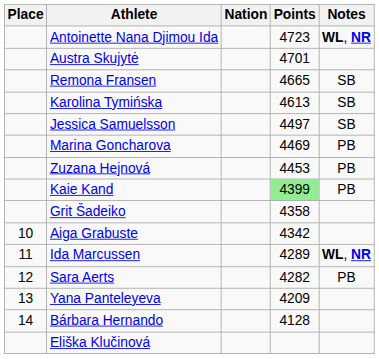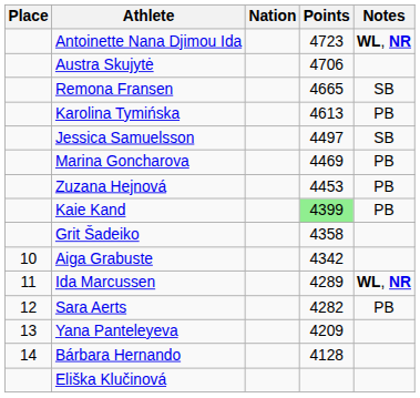Austra Skujytė | Points: 4701 -> 4706
Karolina Tymińska | Notes: SB -> PB
